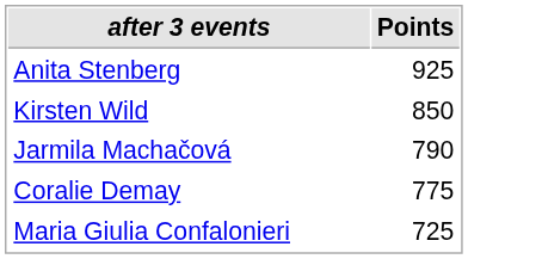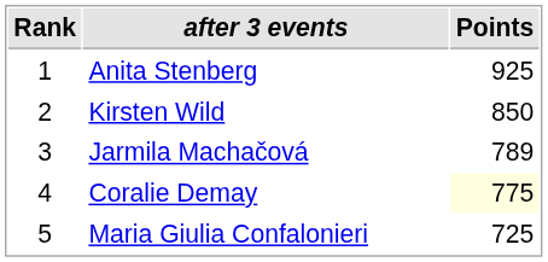+ column: Rank | 1 | 2 | 3 | 4 | 5
Jarmila Machačová | Points: 790 -> 789
Coralie Demay | Points: no background -> lightyellow background
